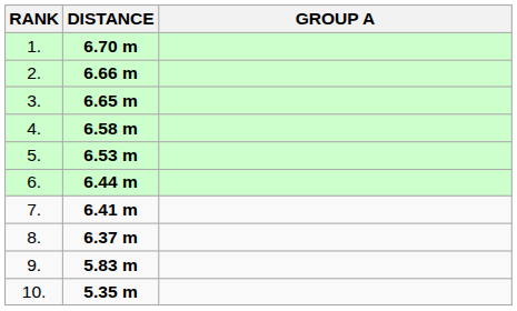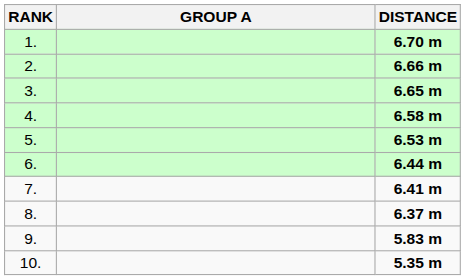columns swapped: GROUP A <-> DISTANCE
